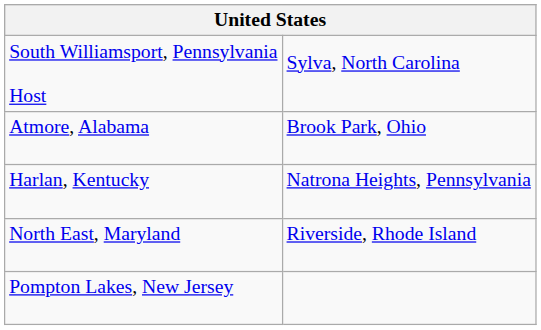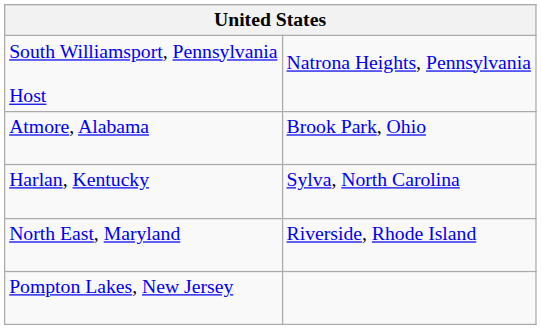South Williamsport, Pennsylvania Host | column 2: Sylva, North Carolina -> Natrona Heights, Pennsylvania
Harlan, Kentucky | column 2: Natrona Heights, Pennsylvania -> Sylva, North Carolina
